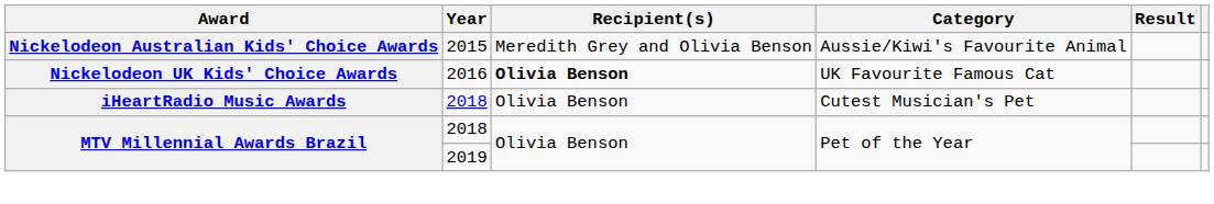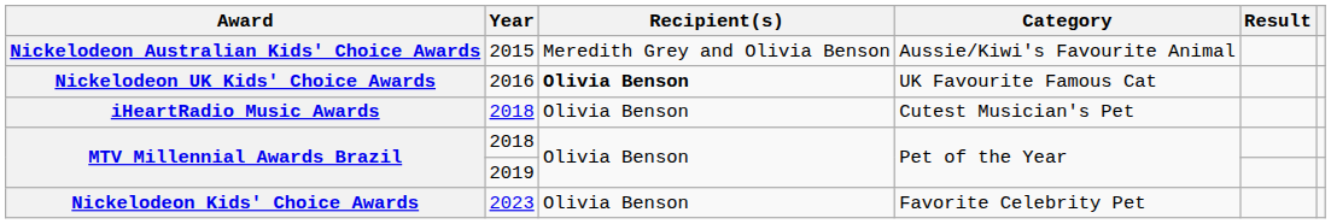+ row: Nickelodeon Kids' Choice Awards | 2023 | Olivia Benson | Favorite Celebrity Pet
